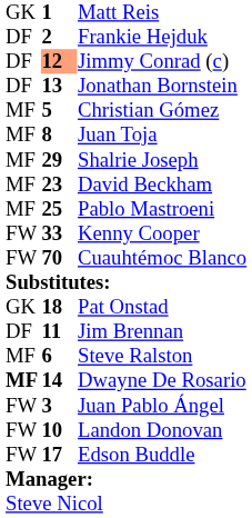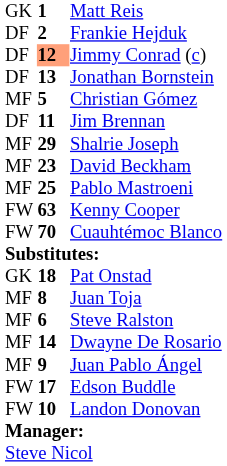rows swapped: Juan Toja <-> Jim Brennan
Kenny Cooper | column 2: 33 -> 63
Dwayne De Rosario | column 1: bold -> normal
Juan Pablo Ángel | column 1: FW -> MF
Juan Pablo Ángel | column 2: 3 -> 9
rows swapped: Landon Donovan <-> Edson Buddle
